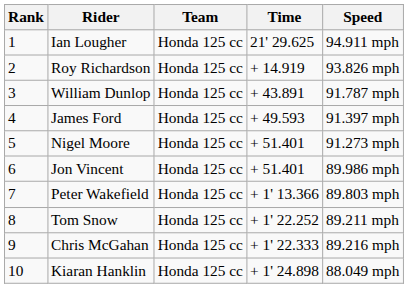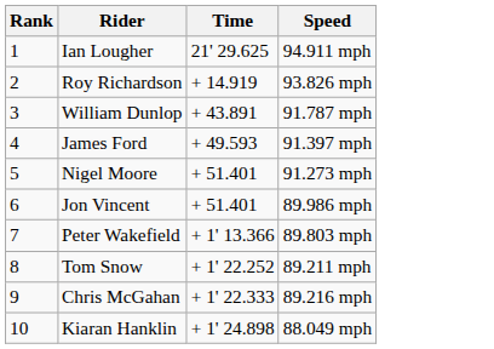- column: Team | Honda 125 cc | Honda 125 cc | Honda 125 cc | Honda 125 cc | Honda 125 cc | Honda 125 cc | Honda 125 cc | Honda 125 cc | Honda 125 cc | Honda 125 cc
